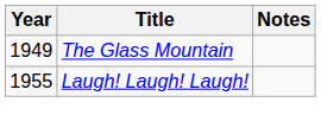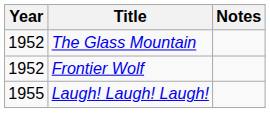The Glass Mountain | Year: 1949 -> 1952
+ row: 1952 | Frontier Wolf
